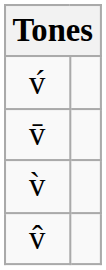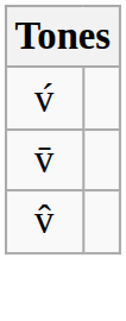- row: v̀
